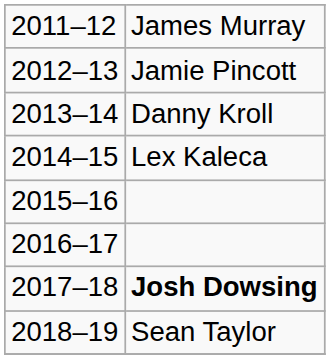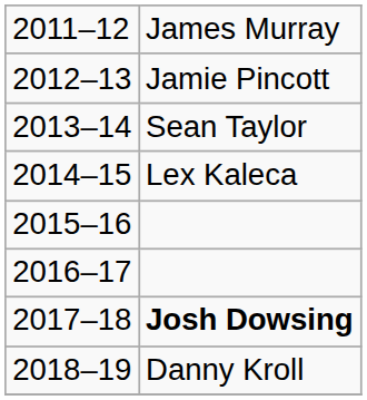2013–14 | column 2: Danny Kroll -> Sean Taylor
2018–19 | column 2: Sean Taylor -> Danny Kroll
